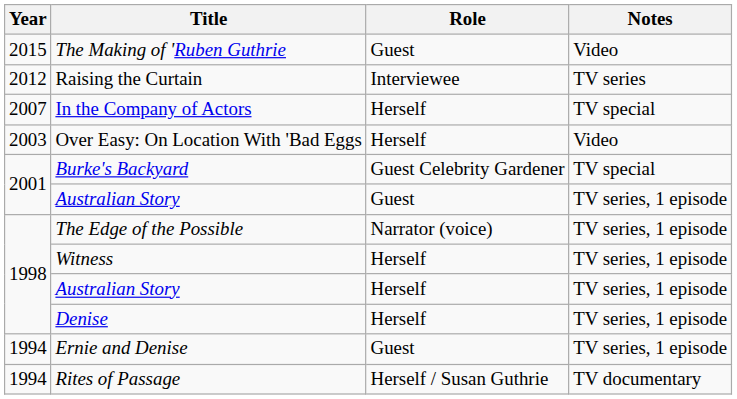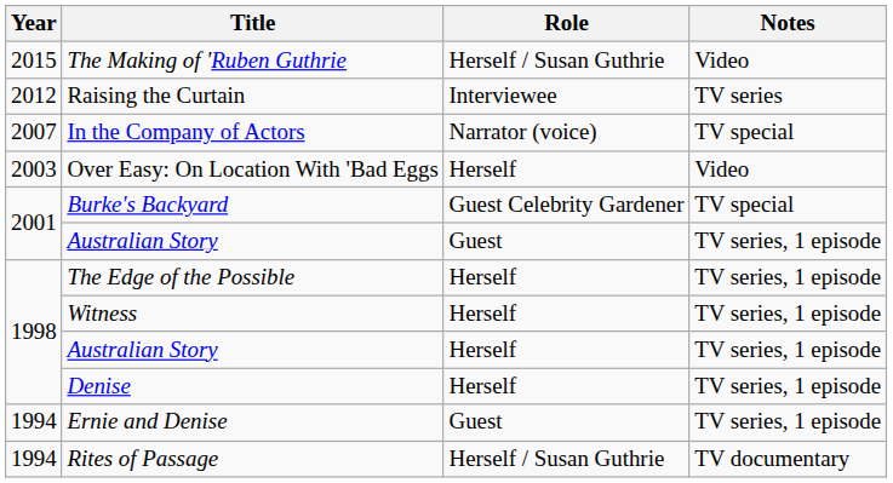The Making of 'Ruben Guthrie | Role: Guest -> Herself / Susan Guthrie
In the Company of Actors | Role: Herself -> Narrator (voice)
The Edge of the Possible | Role: Narrator (voice) -> Herself
